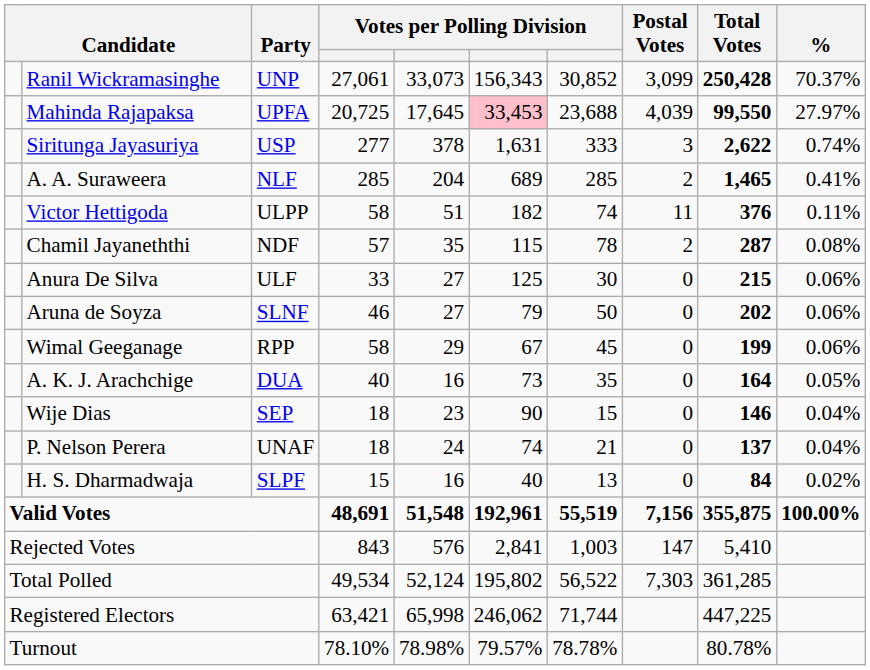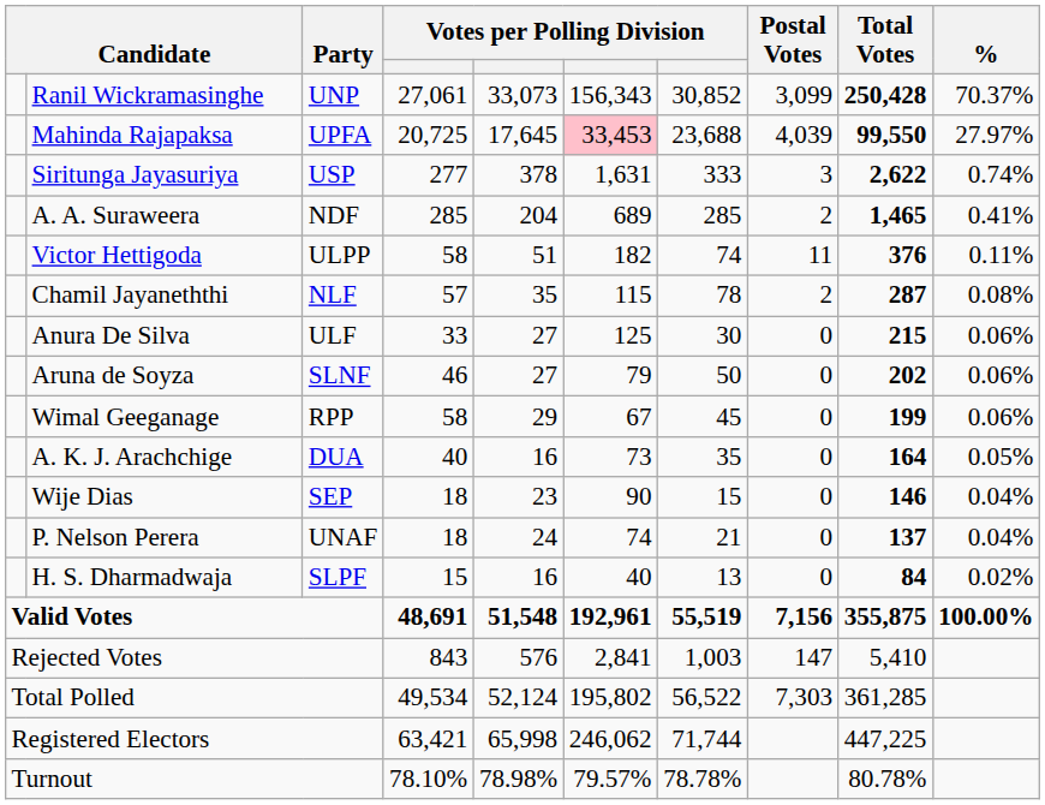A. A. Suraweera | Party: NLF -> NDF
Chamil Jayaneththi | Party: NDF -> NLF
